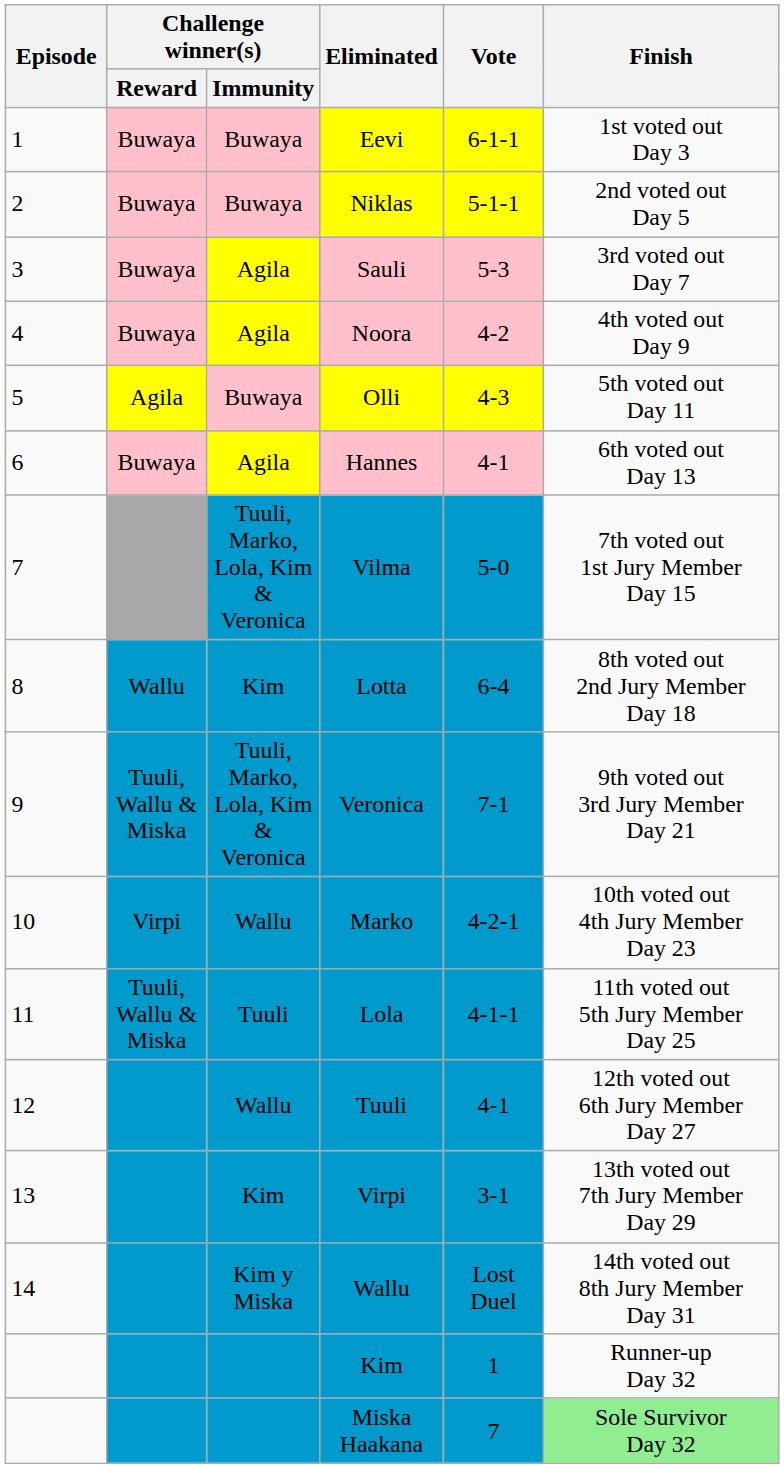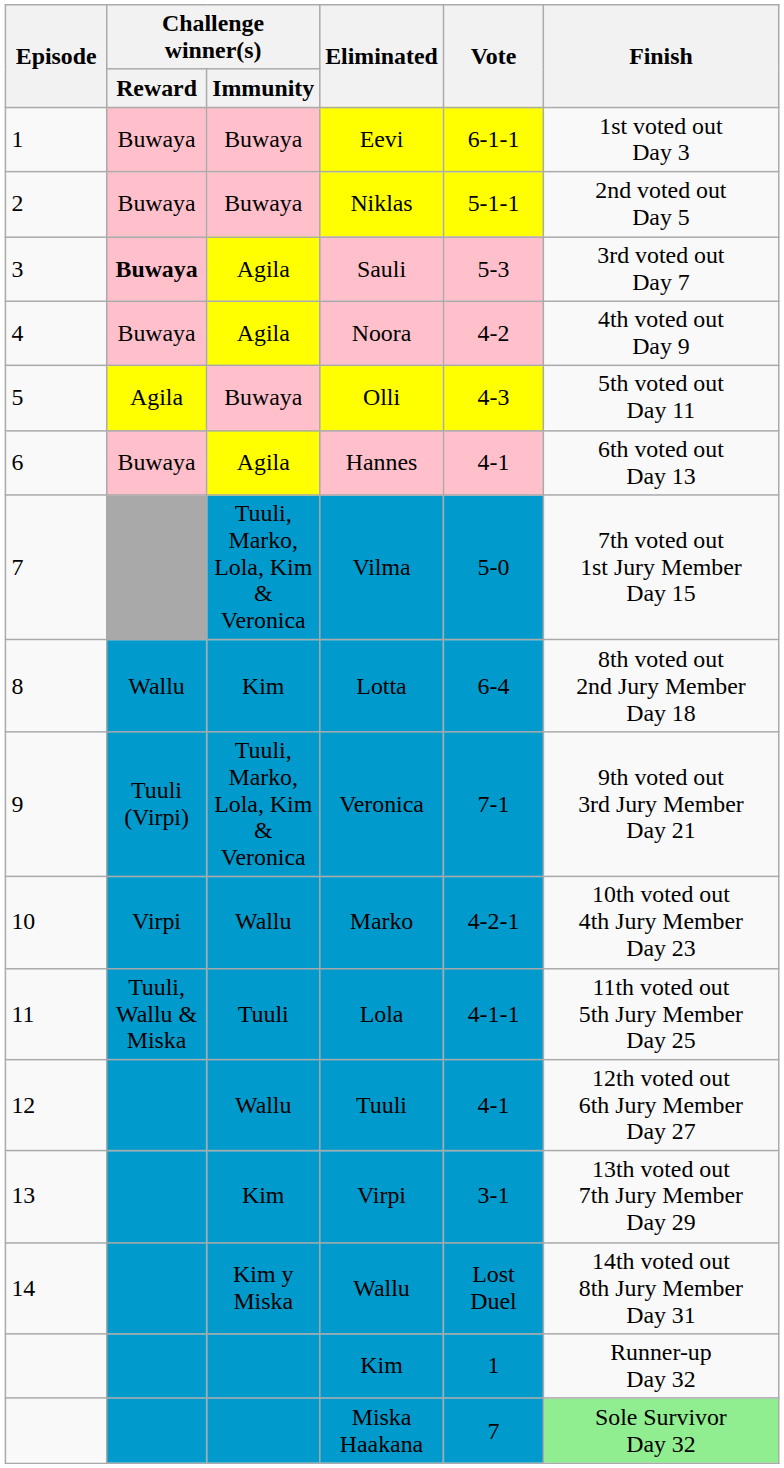Sauli | Challenge winner(s) / Reward: normal -> bold
Veronica | Challenge winner(s) / Reward: Tuuli, Wallu & Miska -> Tuuli (Virpi)
